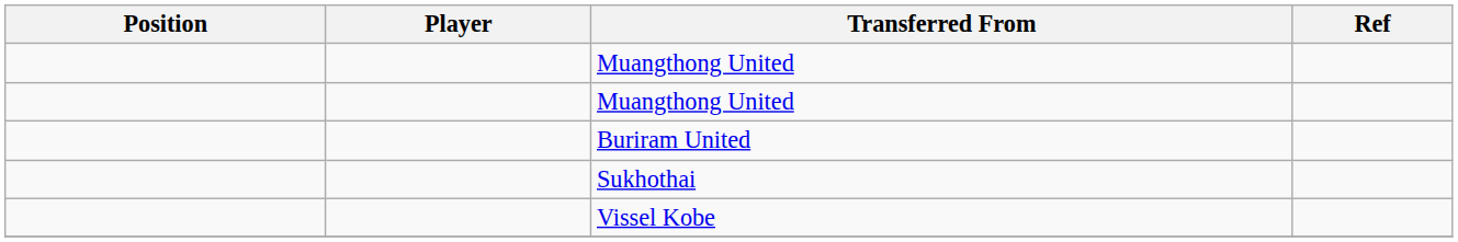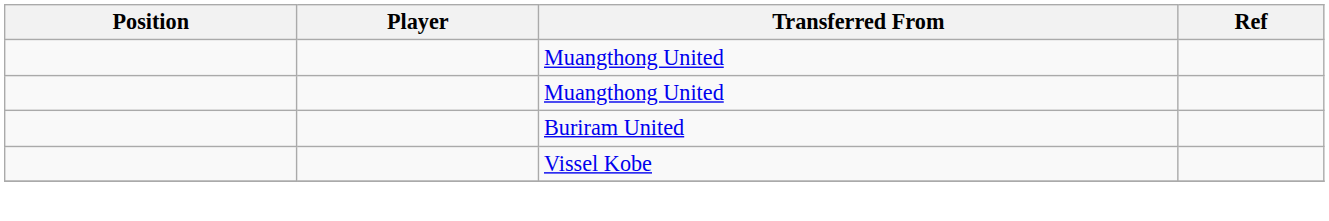- row: Sukhothai
